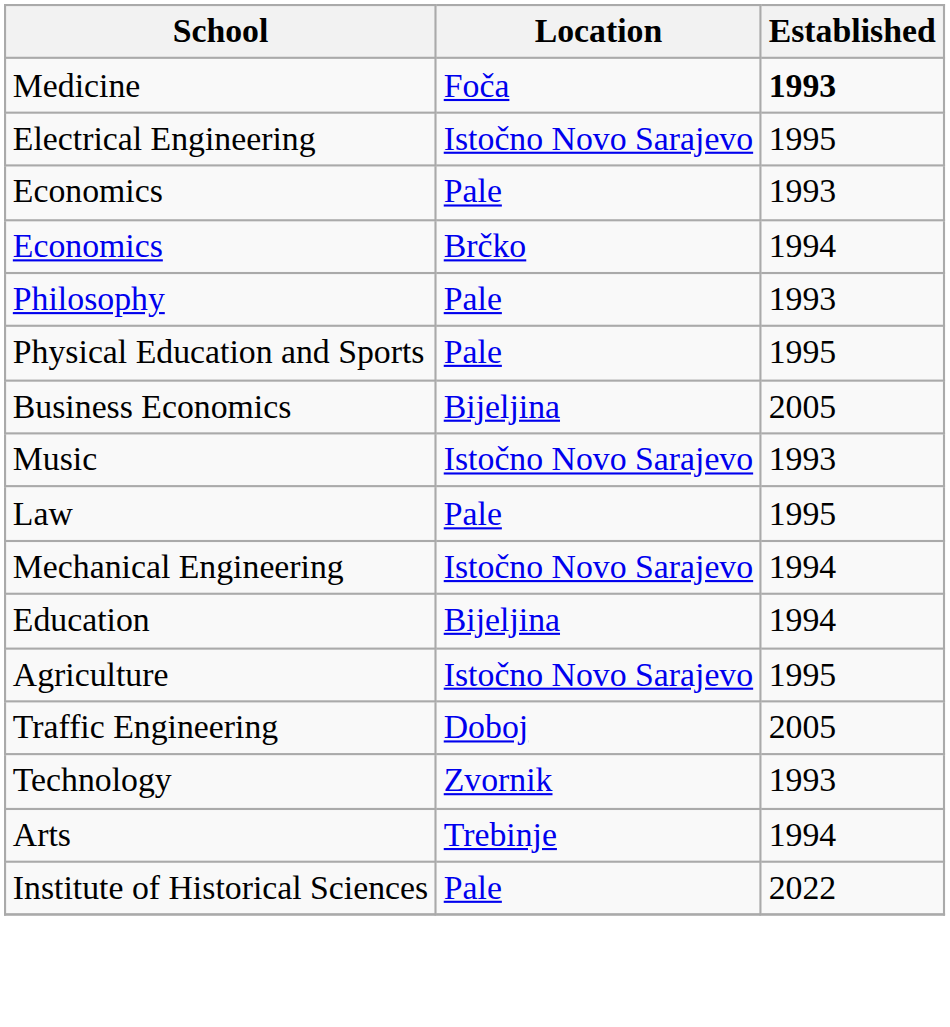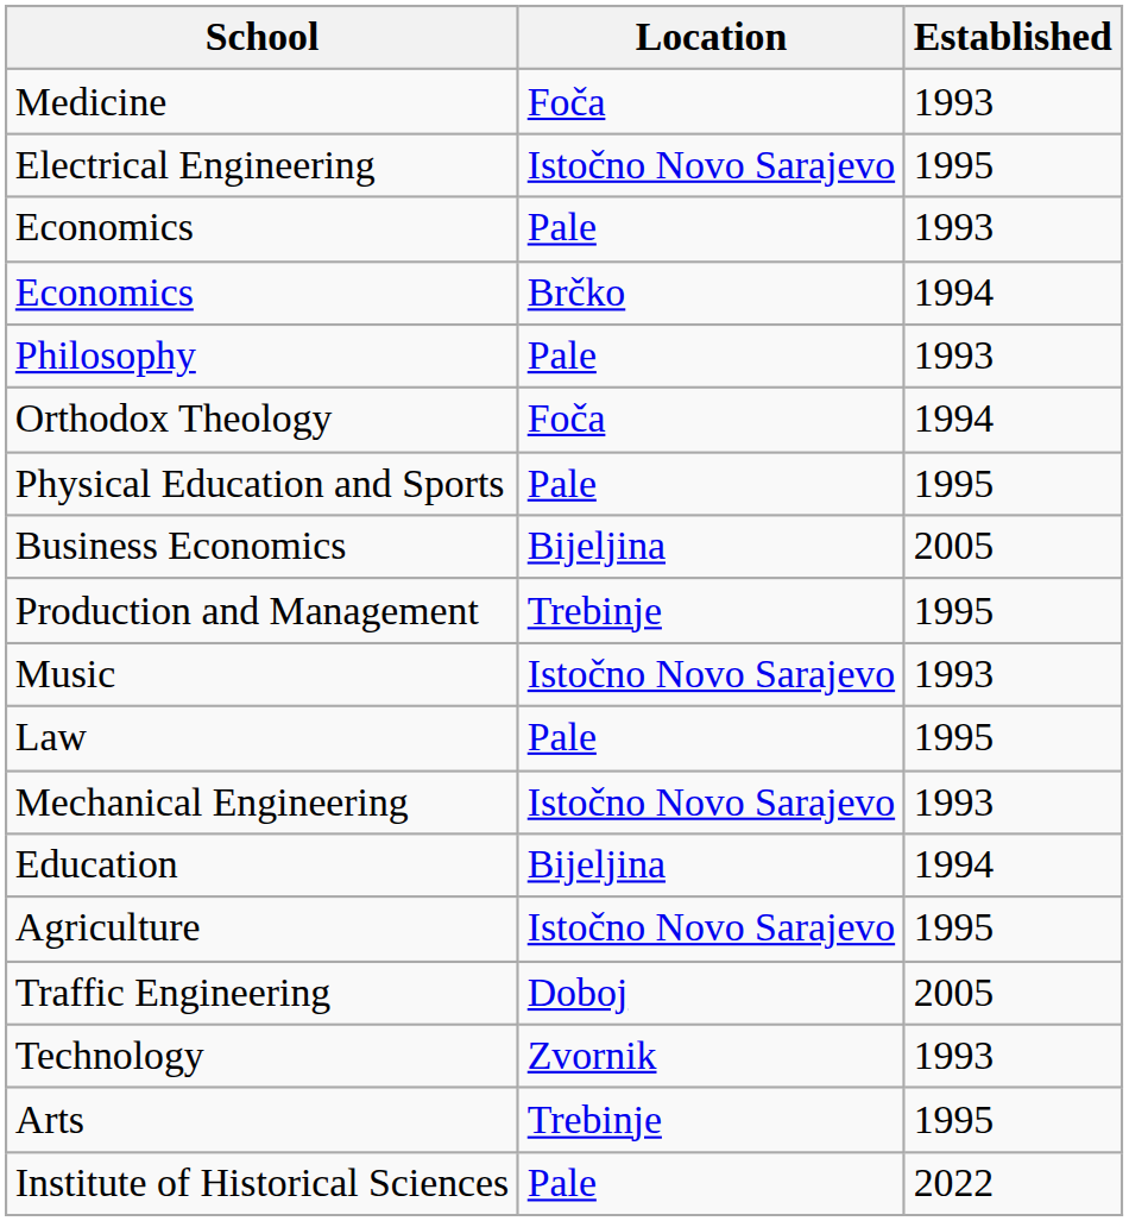Medicine | Established: bold -> normal
+ row: Orthodox Theology | Foča | 1994
+ row: Production and Management | Trebinje | 1995
Mechanical Engineering | Established: 1994 -> 1993
Arts | Established: 1994 -> 1995
